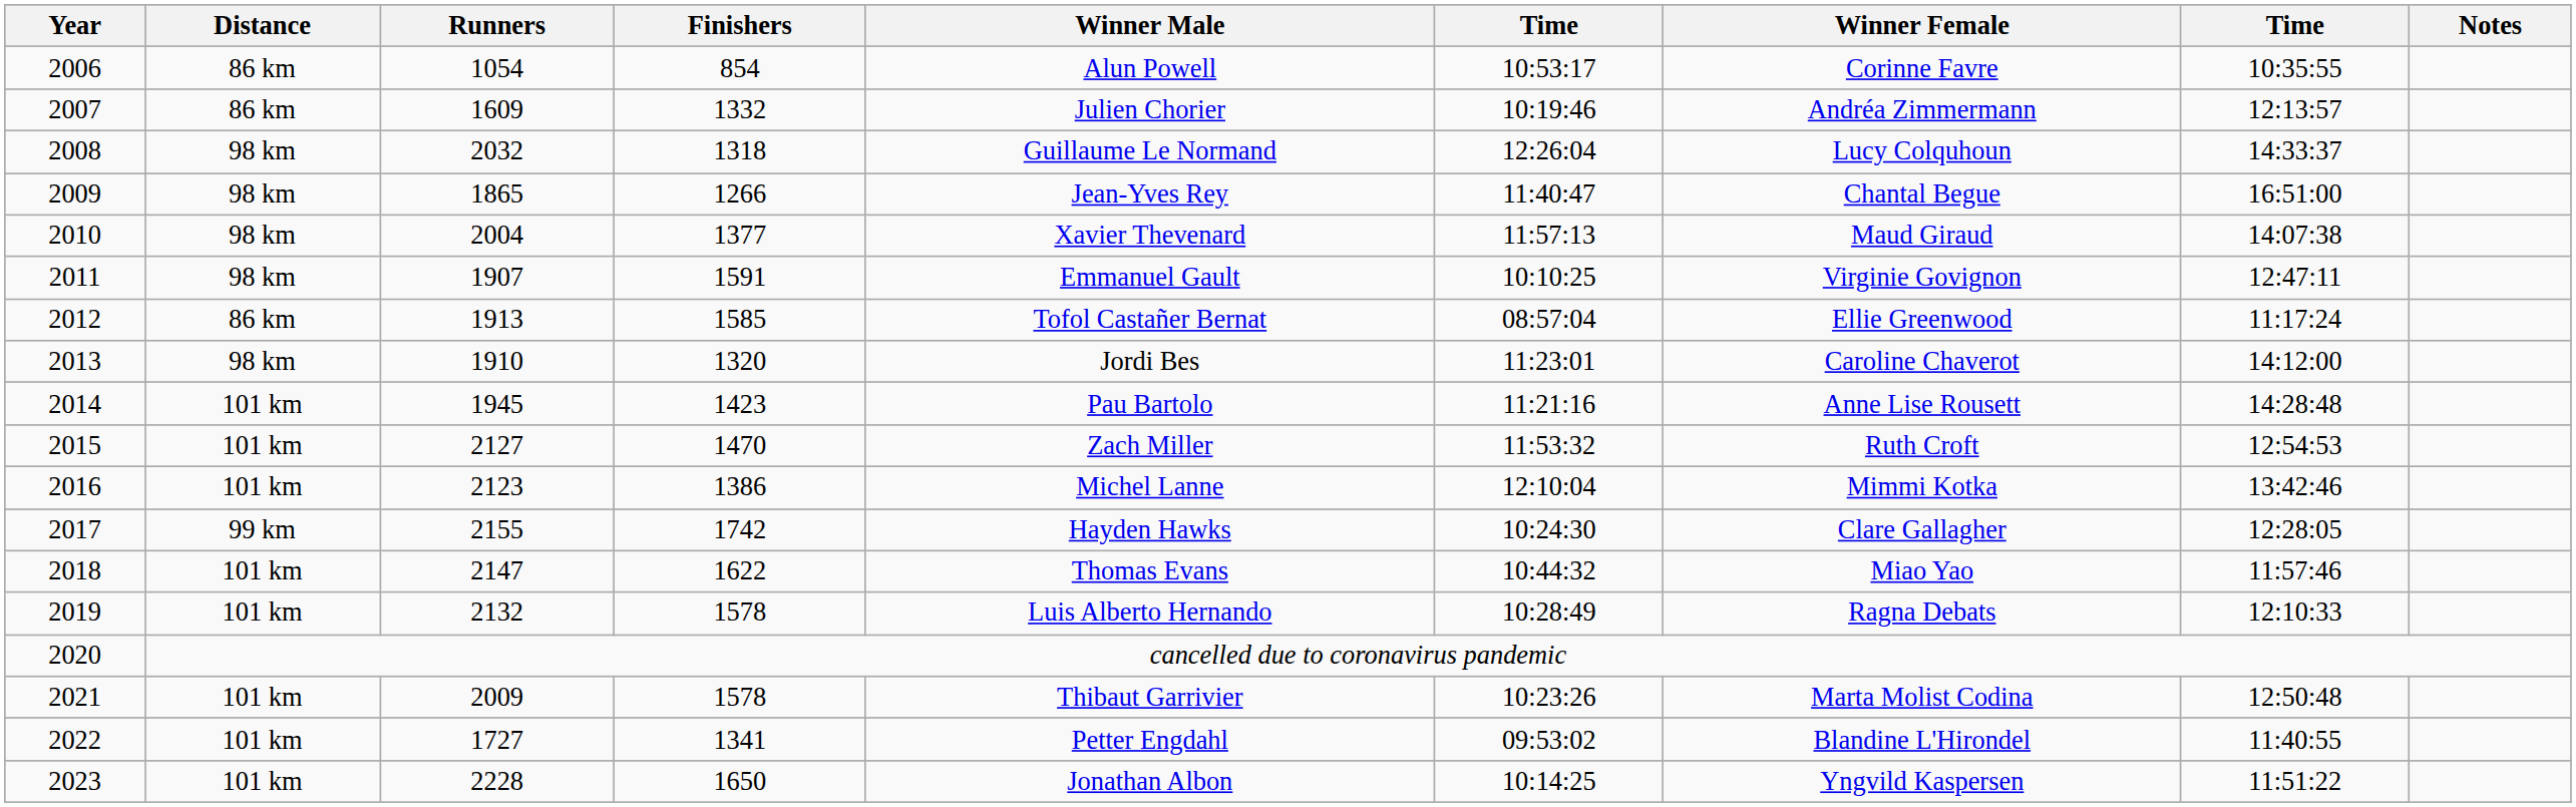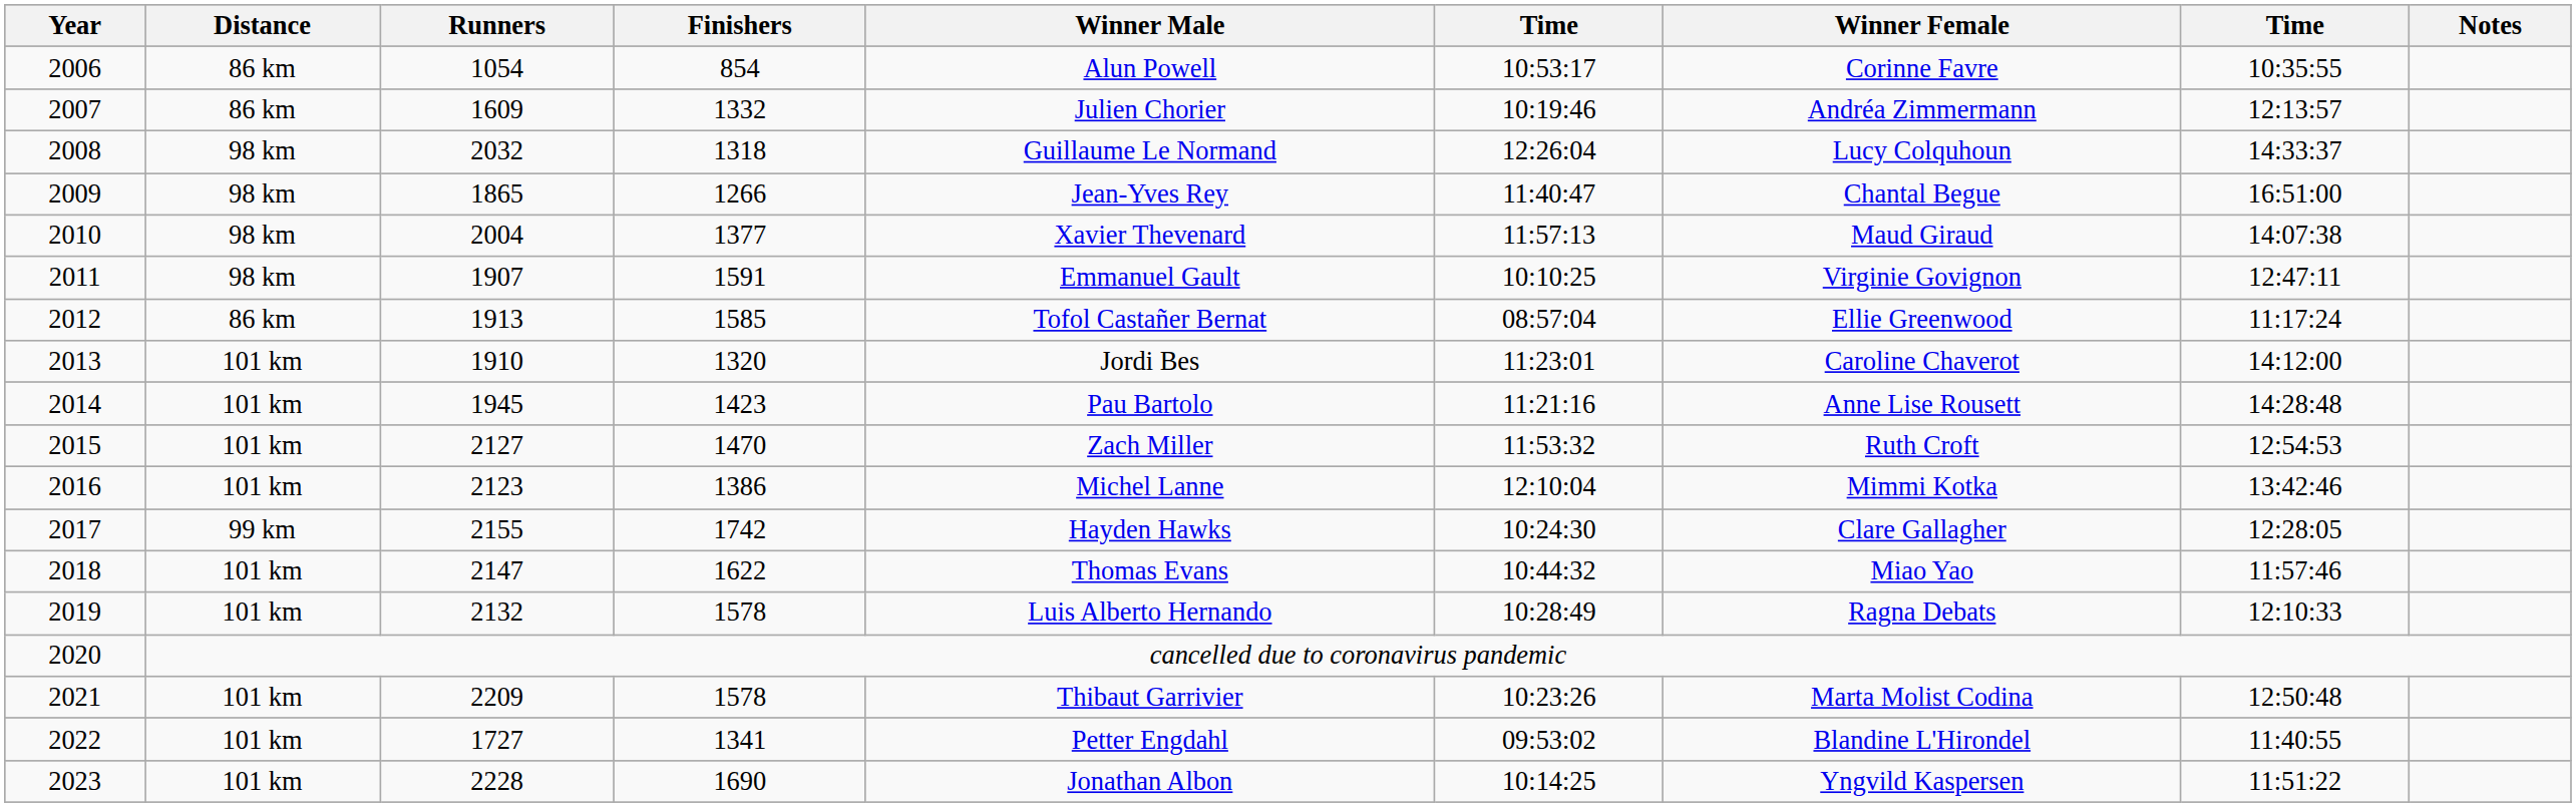2013 | Distance: 98 km -> 101 km
2021 | Runners: 2009 -> 2209
2023 | Finishers: 1650 -> 1690
